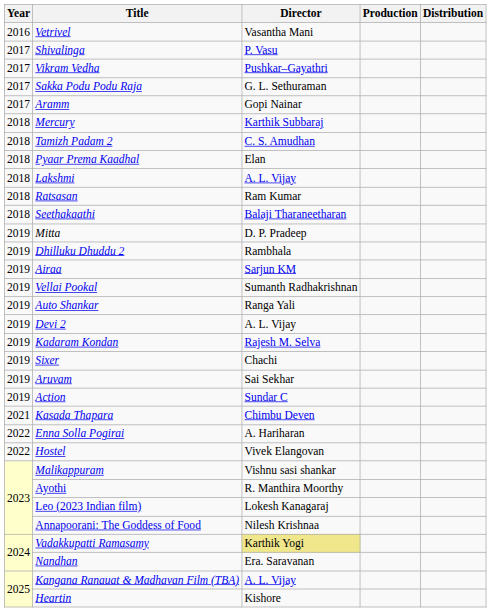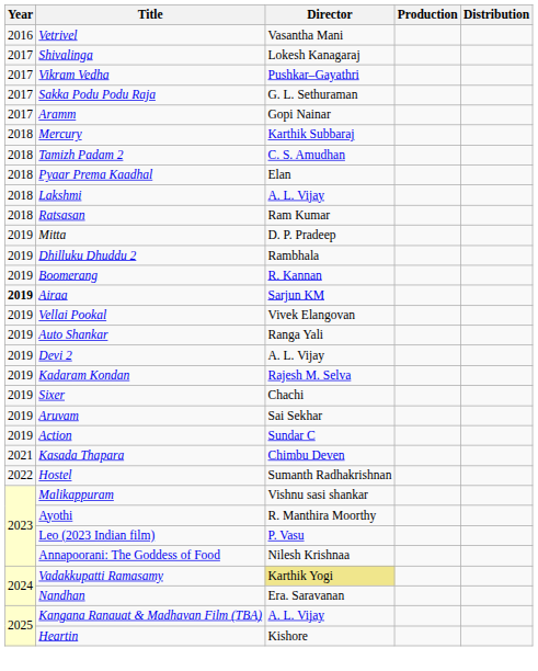Shivalinga | Director: P. Vasu -> Lokesh Kanagaraj
- row: 2018 | Seethakaathi | Balaji Tharaneetharan
+ row: 2019 | Boomerang | R. Kannan
Airaa | Year: normal -> bold
Vellai Pookal | Director: Sumanth Radhakrishnan -> Vivek Elangovan
- row: 2022 | Enna Solla Pogirai | A. Hariharan
Hostel | Director: Vivek Elangovan -> Sumanth Radhakrishnan
Leo (2023 Indian film) | Director: Lokesh Kanagaraj -> P. Vasu
